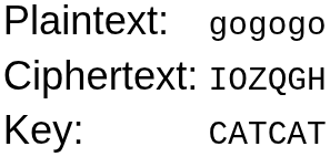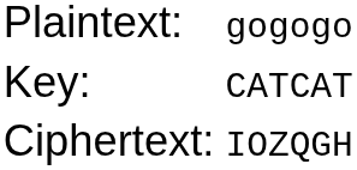rows swapped: Key: <-> Ciphertext:
